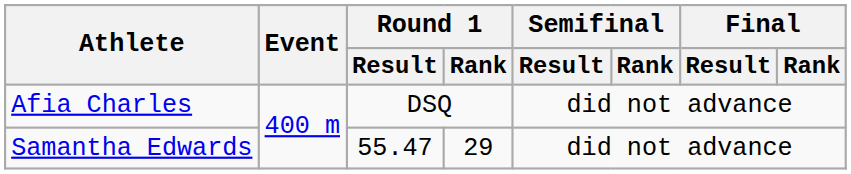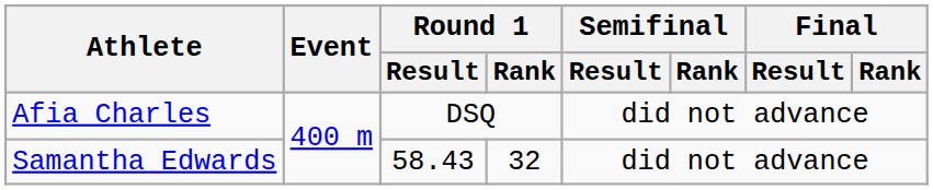Samantha Edwards | Round 1 / Result: 55.47 -> 58.43
Samantha Edwards | Round 1 / Rank: 29 -> 32
